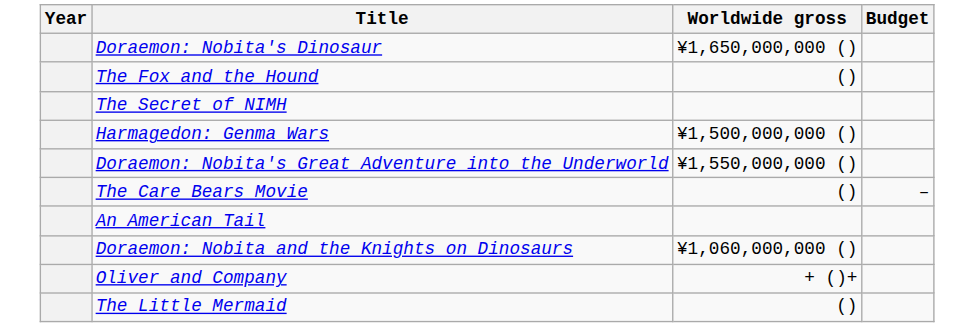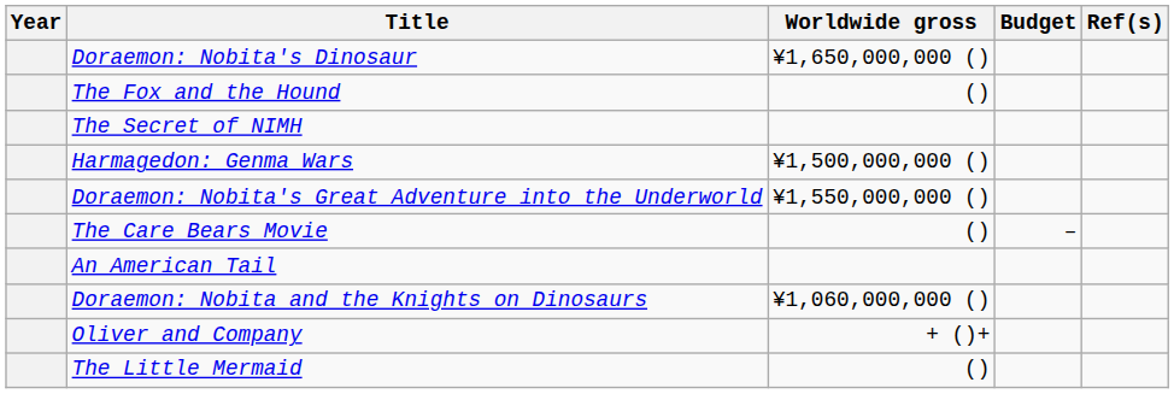+ column: Ref(s)
